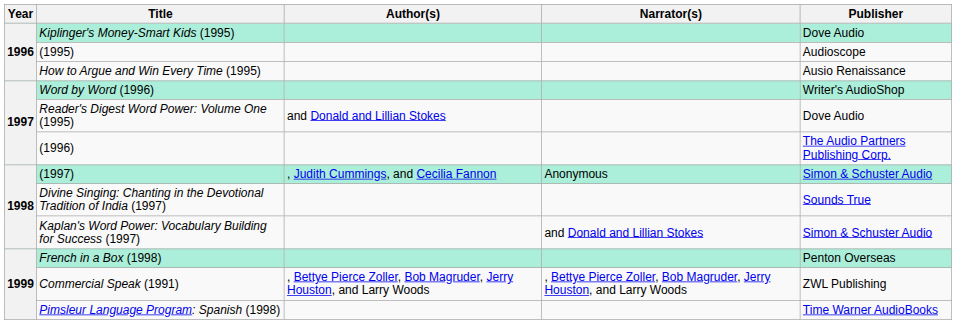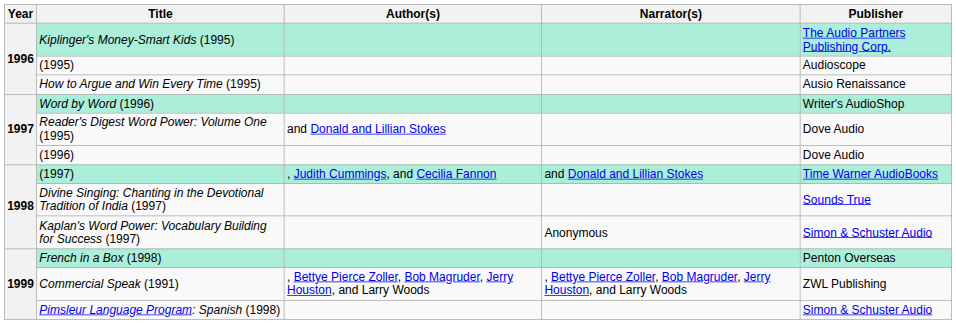Kiplinger's Money-Smart Kids (1995) | Publisher: Dove Audio -> The Audio Partners Publishing Corp.
(1996) | Publisher: The Audio Partners Publishing Corp. -> Dove Audio
(1997) | Narrator(s): Anonymous -> and Donald and Lillian Stokes
(1997) | Publisher: Simon & Schuster Audio -> Time Warner AudioBooks
Kaplan's Word Power: Vocabulary Building for Success (1997) | Narrator(s): and Donald and Lillian Stokes -> Anonymous
Pimsleur Language Program: Spanish (1998) | Publisher: Time Warner AudioBooks -> Simon & Schuster Audio
